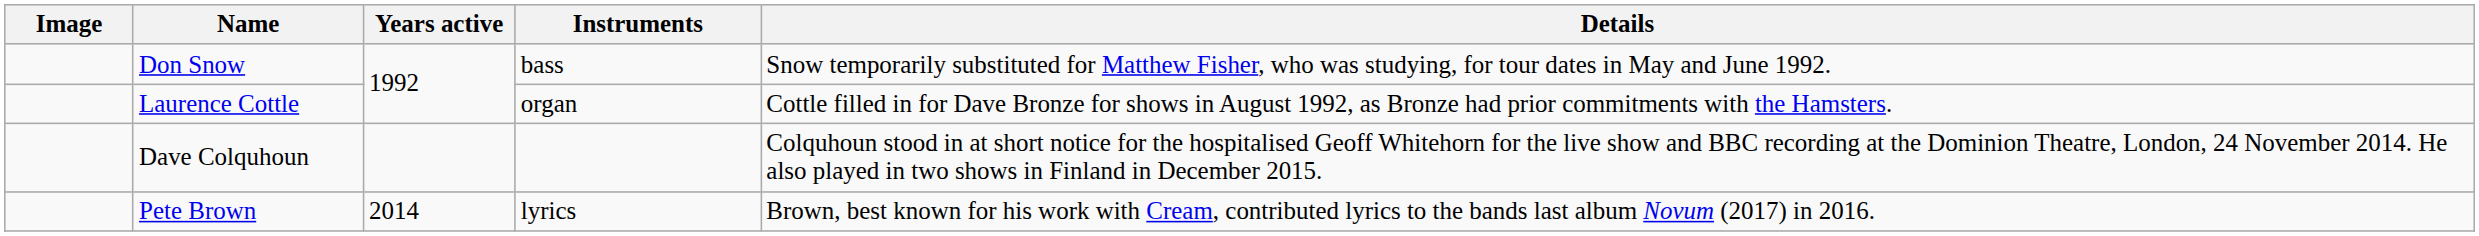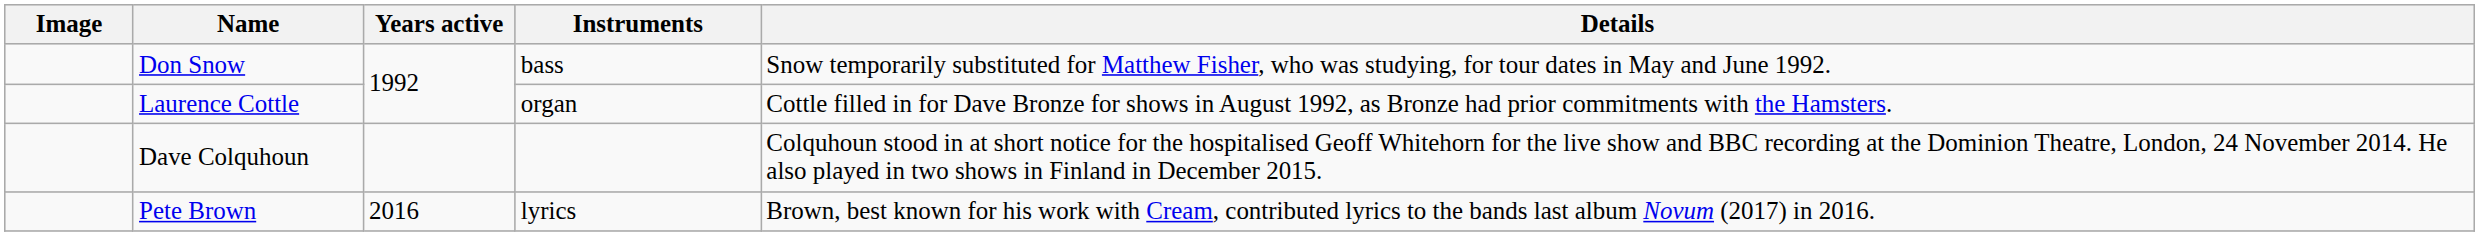Pete Brown | Years active: 2014 -> 2016
